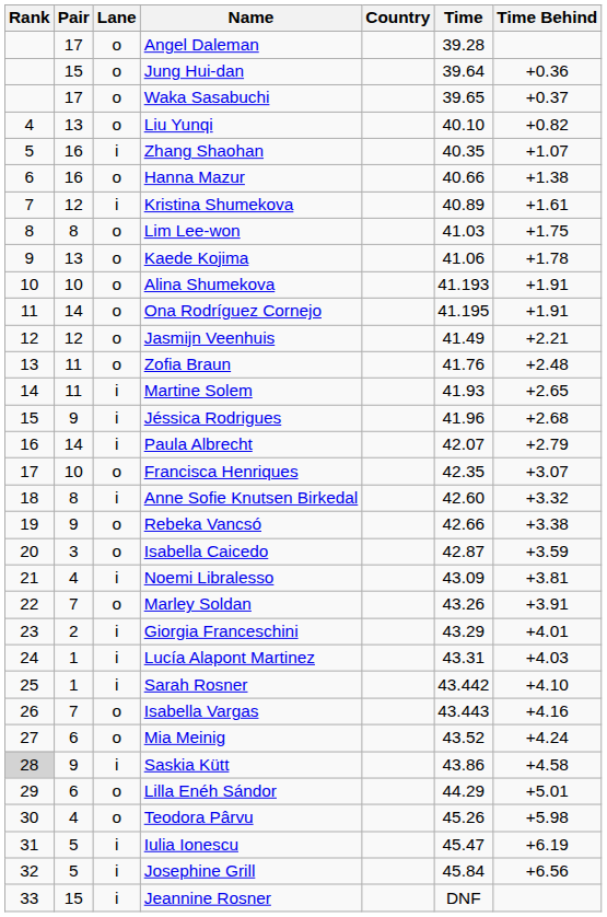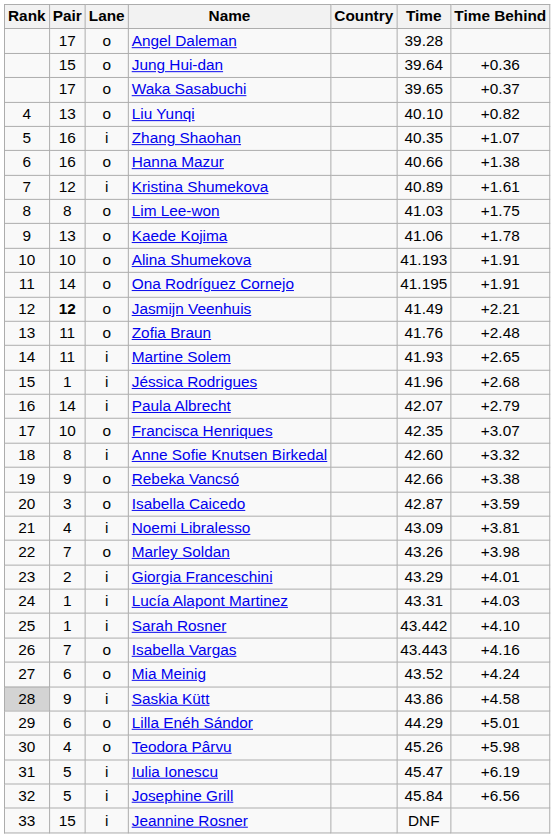Jasmijn Veenhuis | Pair: normal -> bold
Jéssica Rodrigues | Pair: 9 -> 1
Marley Soldan | Time Behind: +3.91 -> +3.98
